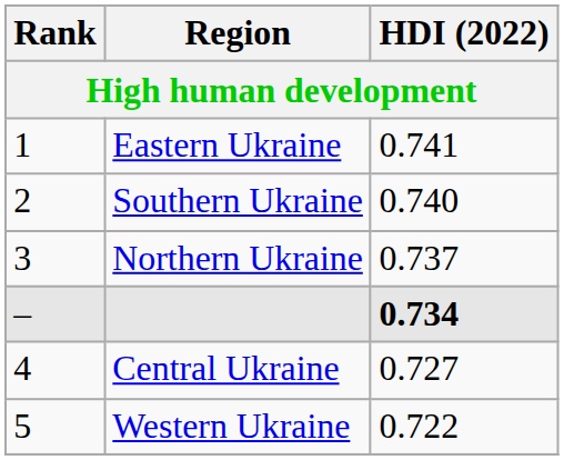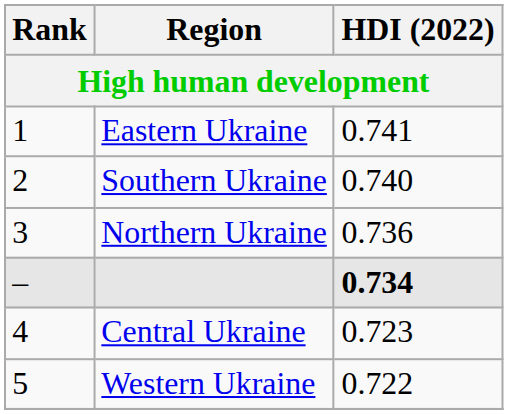Northern Ukraine | HDI (2022): 0.737 -> 0.736
Central Ukraine | HDI (2022): 0.727 -> 0.723
